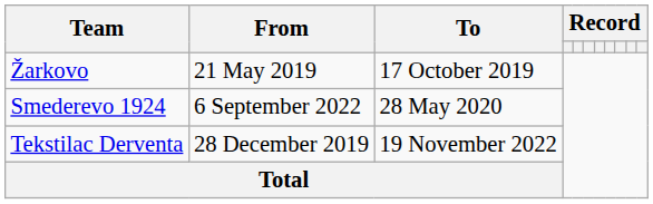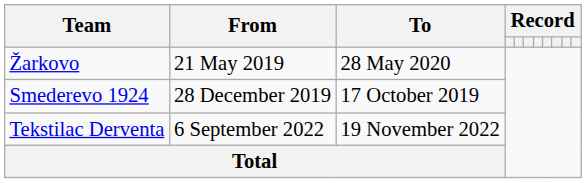Žarkovo | To: 17 October 2019 -> 28 May 2020
Smederevo 1924 | From: 6 September 2022 -> 28 December 2019
Smederevo 1924 | To: 28 May 2020 -> 17 October 2019
Tekstilac Derventa | From: 28 December 2019 -> 6 September 2022
